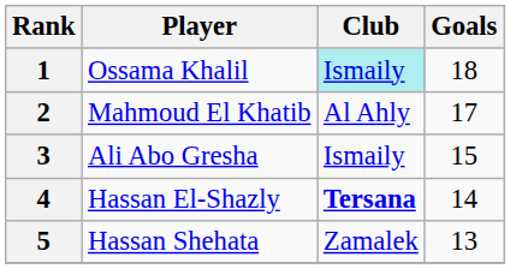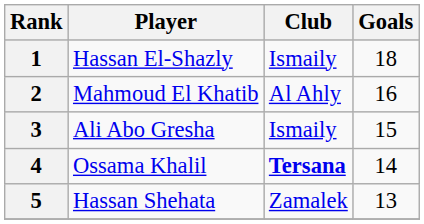1 | Player: Ossama Khalil -> Hassan El-Shazly
1 | Club: paleturquoise background -> no background
2 | Goals: 17 -> 16
4 | Player: Hassan El-Shazly -> Ossama Khalil
